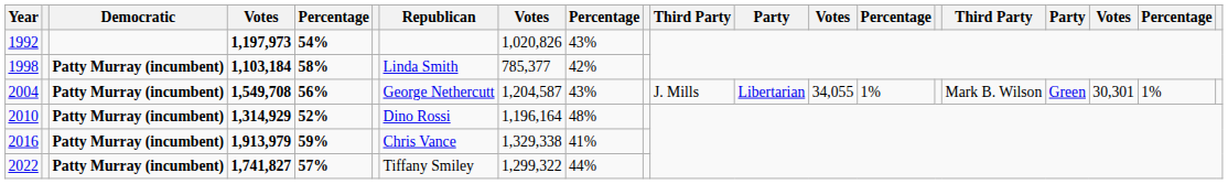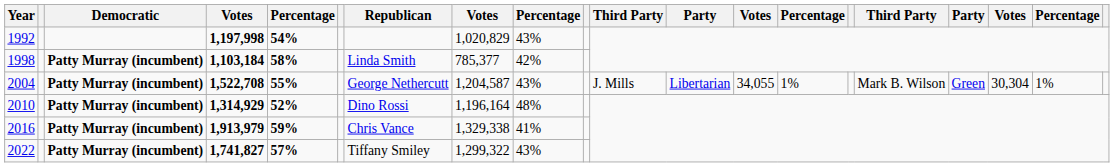1992 | column 4: 1,197,973 -> 1,197,998
1992 | column 8: 1,020,826 -> 1,020,829
2004 | column 4: 1,549,708 -> 1,522,708
2004 | column 5: 56% -> 55%
2004 | column 18: 30,301 -> 30,304
2022 | column 9: 44% -> 43%
